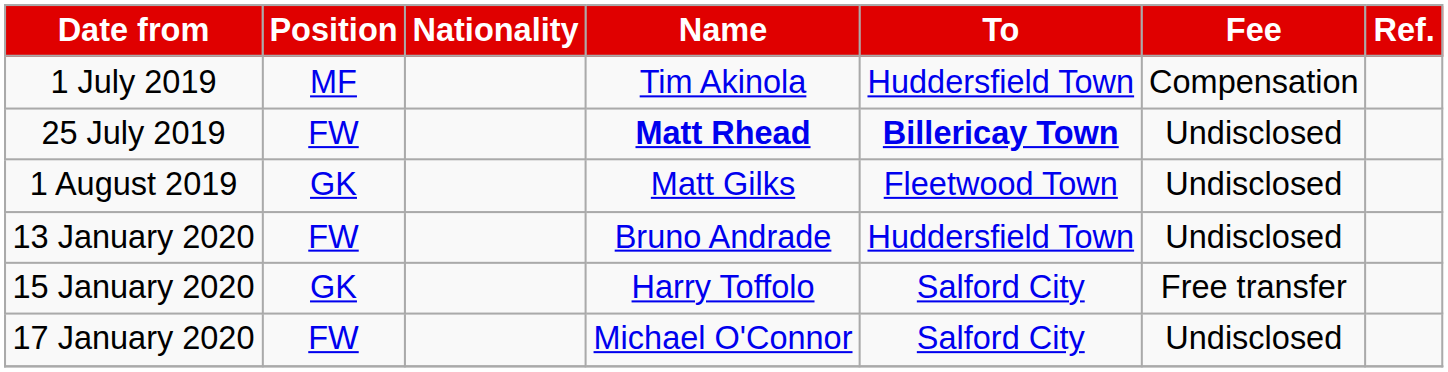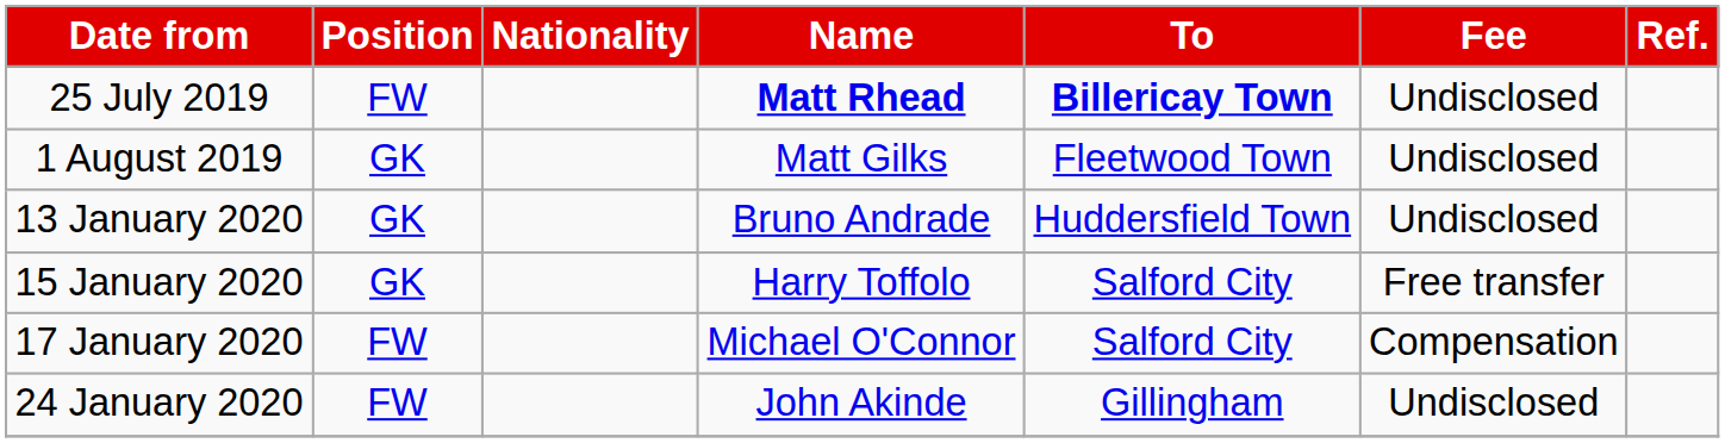- row: 1 July 2019 | MF | Tim Akinola | Huddersfield Town | Compensation
13 January 2020 | Position: FW -> GK
17 January 2020 | Fee: Undisclosed -> Compensation
+ row: 24 January 2020 | FW | John Akinde | Gillingham | Undisclosed
